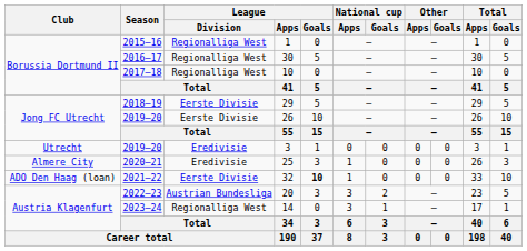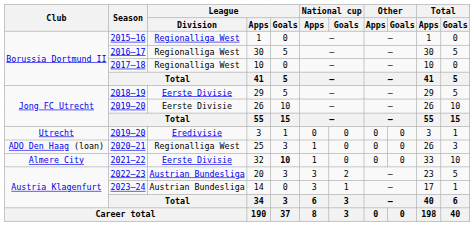25 | Club: Almere City -> ADO Den Haag (loan)
25 | League / Division: Eredivisie -> Regionalliga West
32 | Club: ADO Den Haag (loan) -> Almere City
14 | League / Division: Regionalliga West -> Austrian Bundesliga
